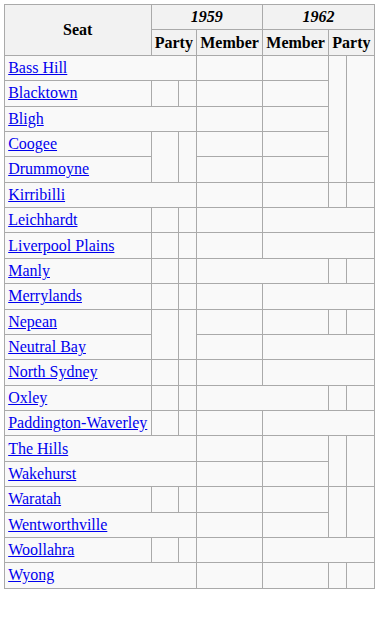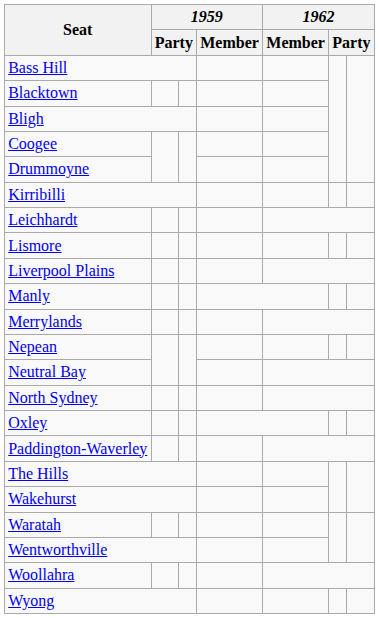+ row: Lismore
